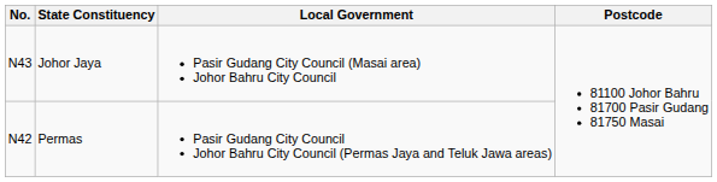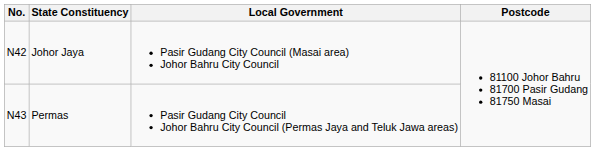Johor Jaya | No.: N43 -> N42
Permas | No.: N42 -> N43
